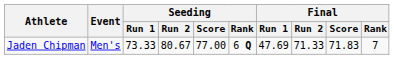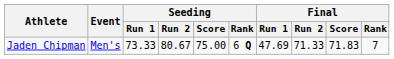Jaden Chipman | Seeding / Score: 77.00 -> 75.00
